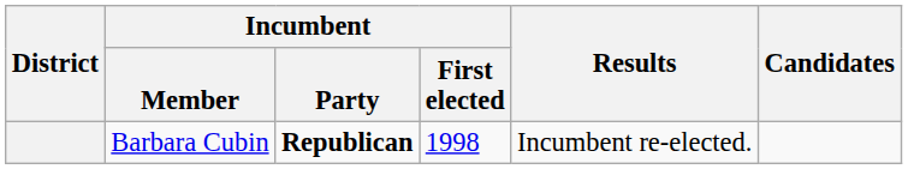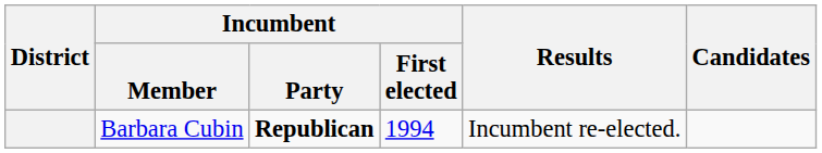Barbara Cubin | Incumbent / First elected: 1998 -> 1994
